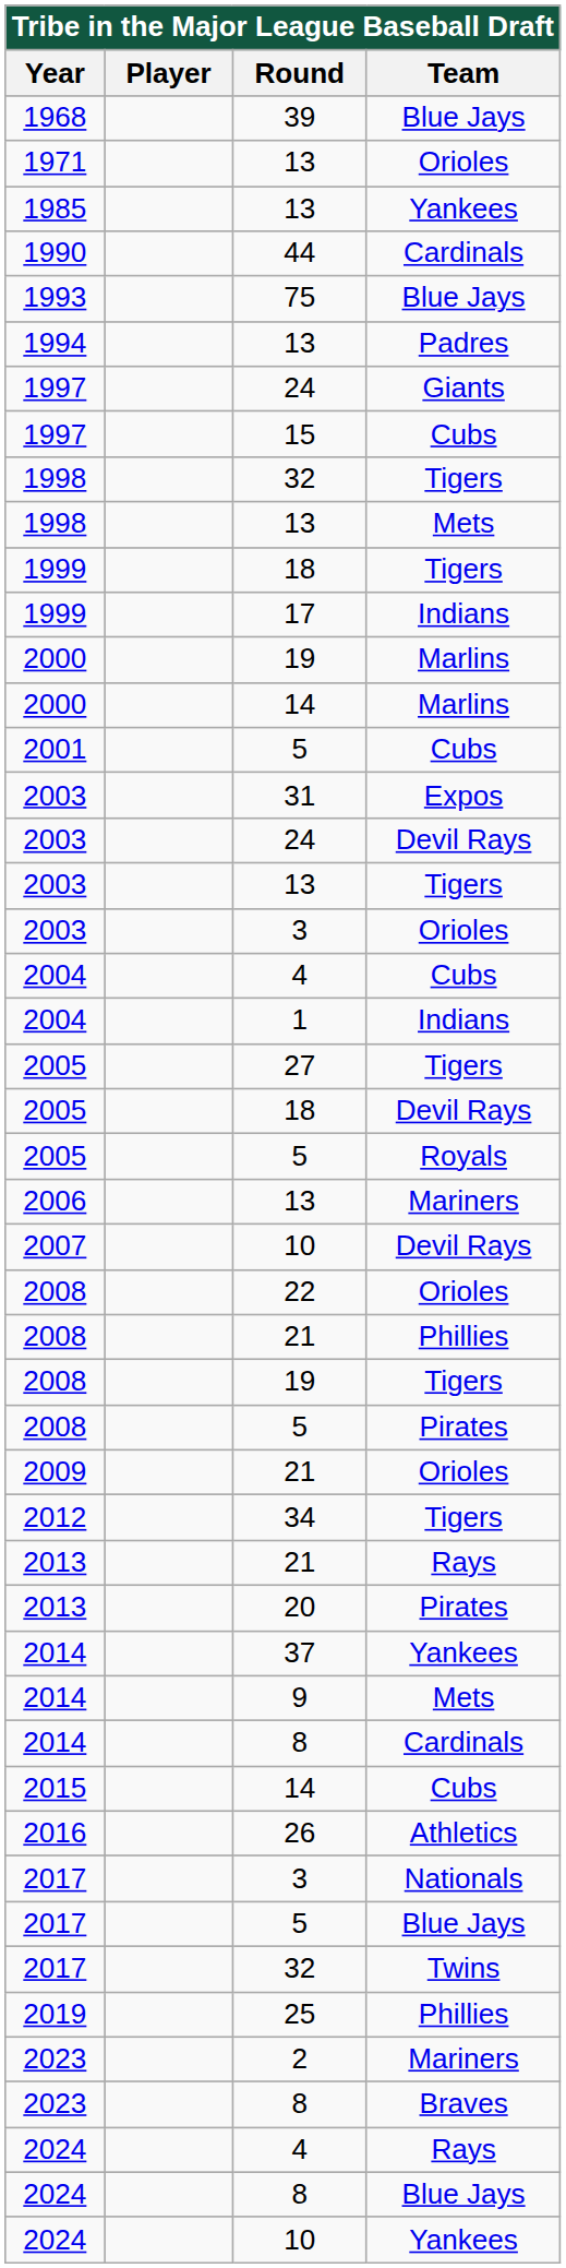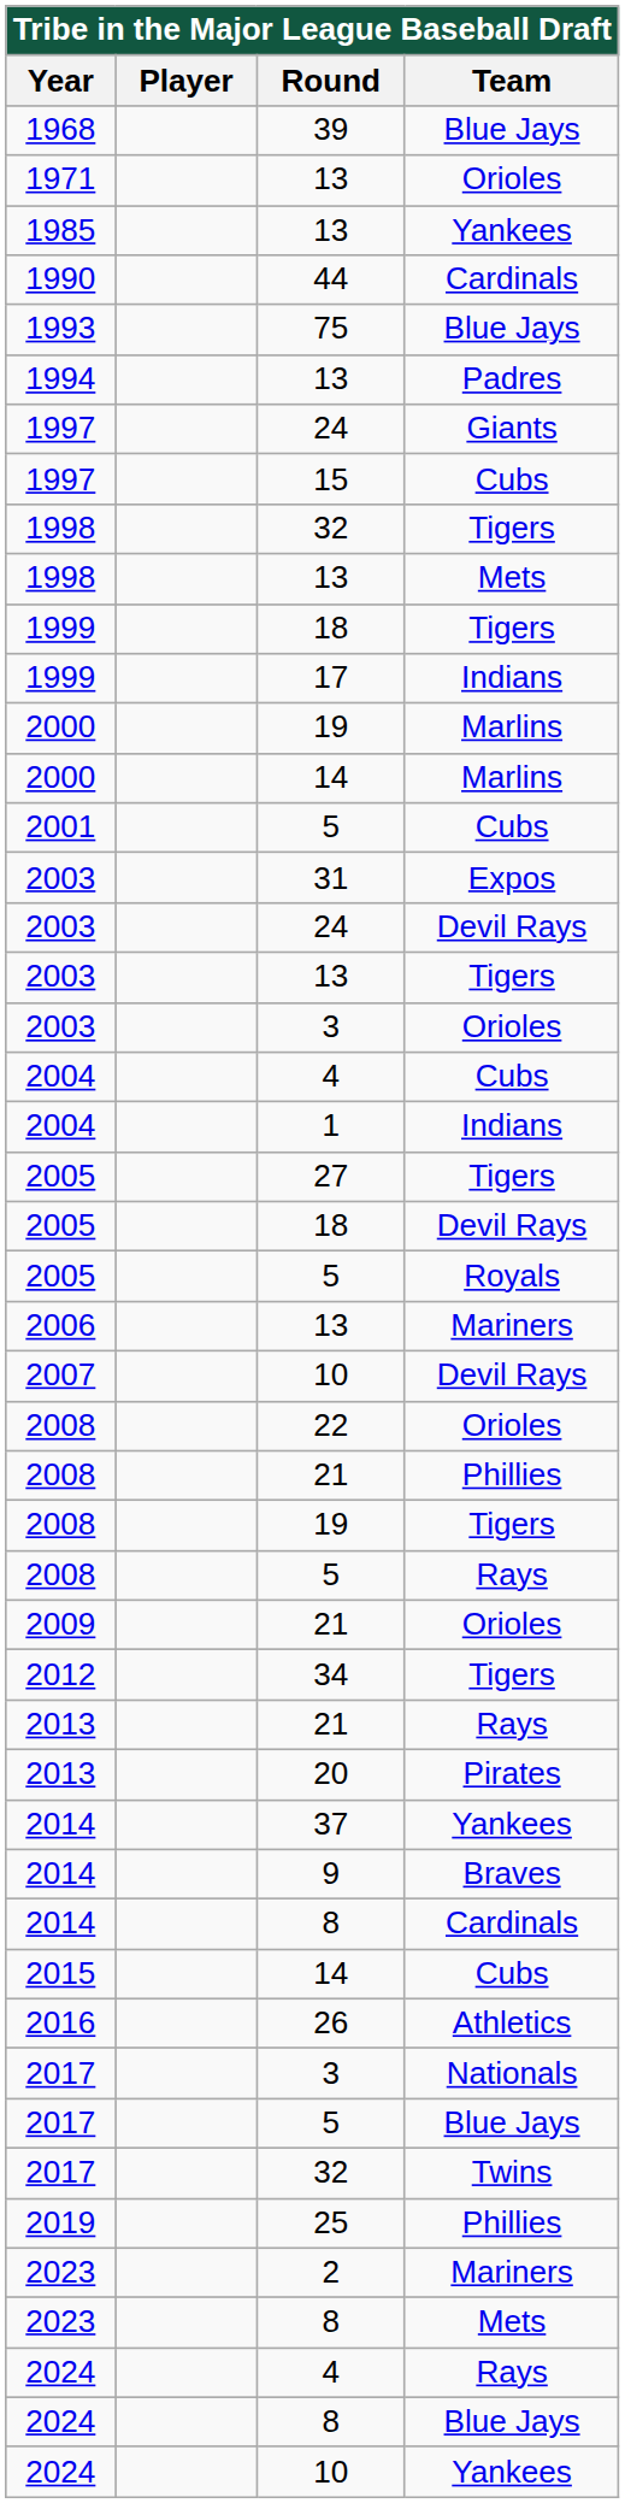2008 / 5 | Team: Pirates -> Rays
9 | Team: Mets -> Braves
2023 / 8 | Team: Braves -> Mets
